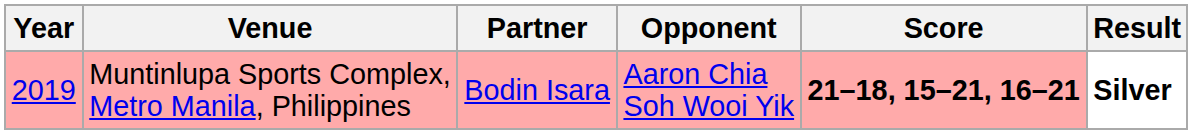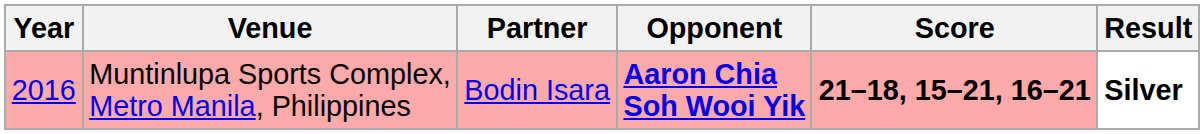Muntinlupa Sports Complex, Metro Manila, Philippines | Year: 2019 -> 2016
Muntinlupa Sports Complex, Metro Manila, Philippines | Opponent: normal -> bold
